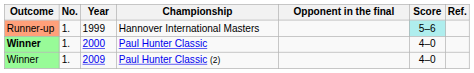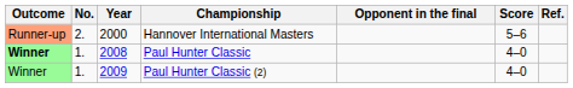Hannover International Masters | No.: 1. -> 2.
Hannover International Masters | Year: 1999 -> 2000
Hannover International Masters | Score: paleturquoise background -> no background
Paul Hunter Classic | Year: 2000 -> 2008
